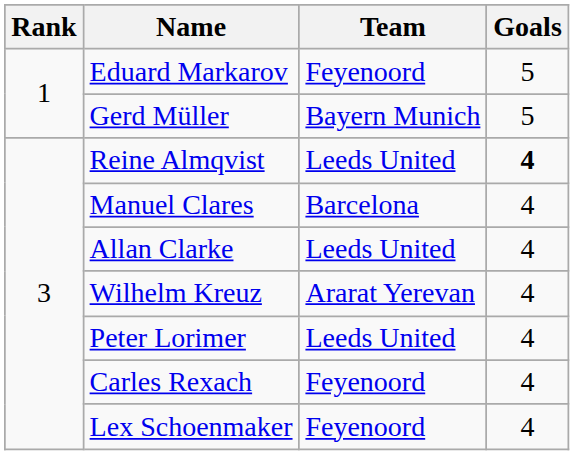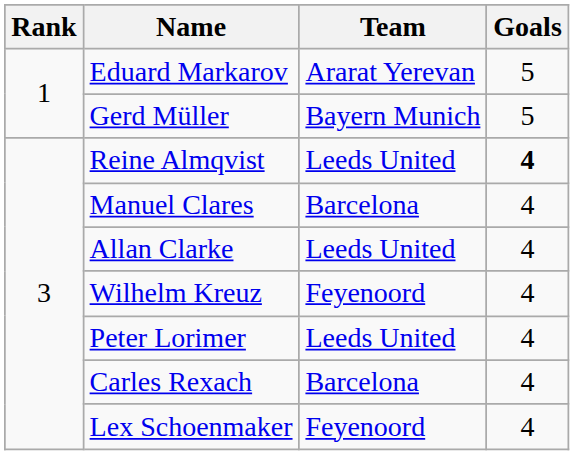Eduard Markarov | Team: Feyenoord -> Ararat Yerevan
Wilhelm Kreuz | Team: Ararat Yerevan -> Feyenoord
Carles Rexach | Team: Feyenoord -> Barcelona
